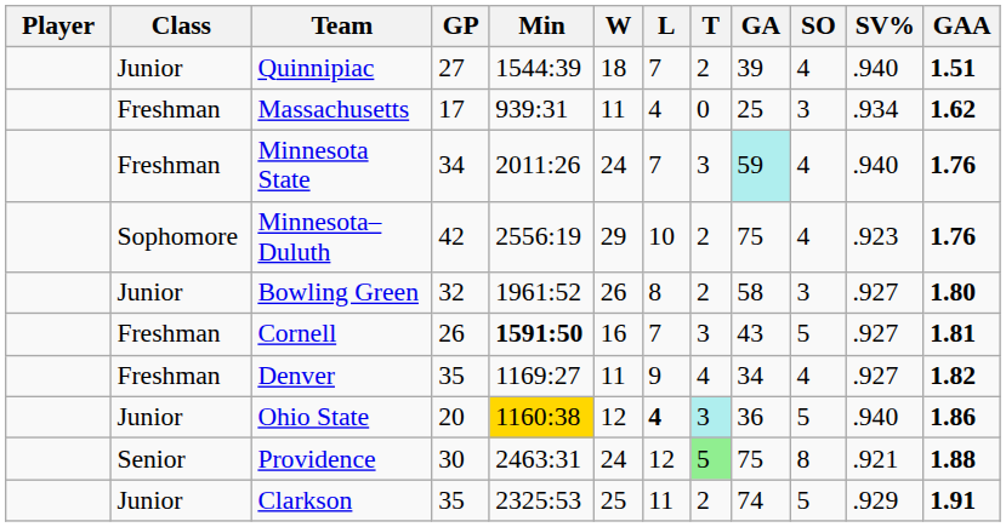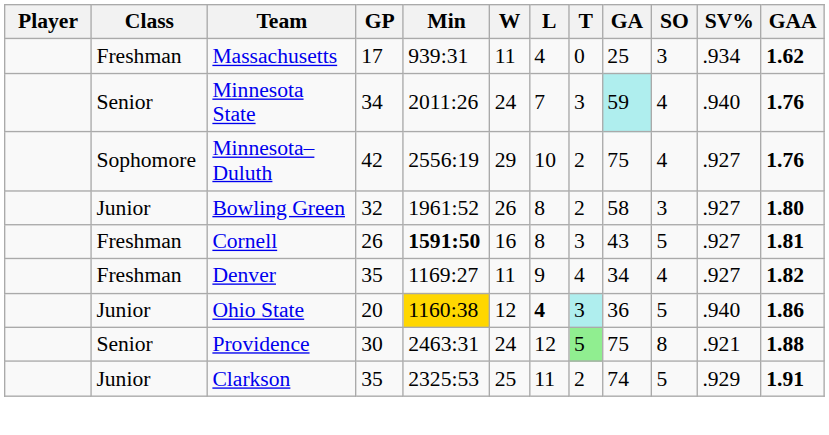- row: Junior | Quinnipiac | 27 | 1544:39 | 18 | 7 | 2 | 39 | 4 | .940 | 1.51
Minnesota State | Class: Freshman -> Senior
Minnesota–Duluth | SV%: .923 -> .927
Cornell | L: 7 -> 8
